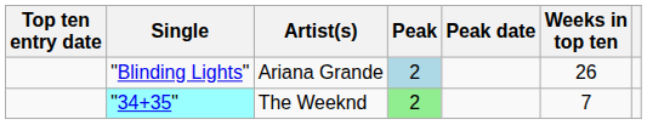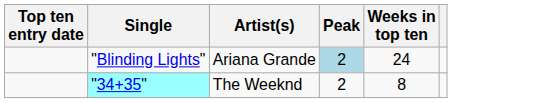- column: Peak date
"Blinding Lights" | Weeks in top ten: 26 -> 24
"34+35" | Peak: lightgreen background -> no background
"34+35" | Weeks in top ten: 7 -> 8
